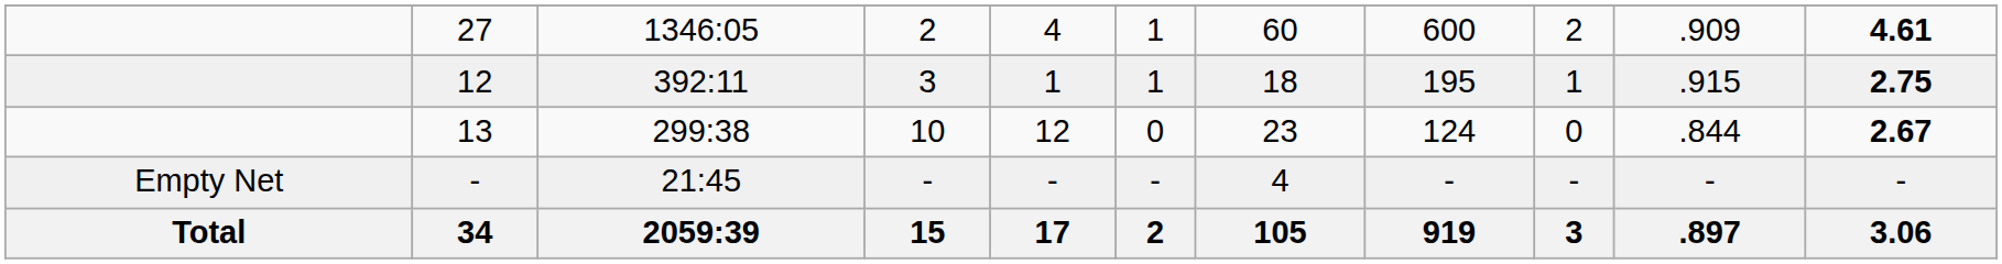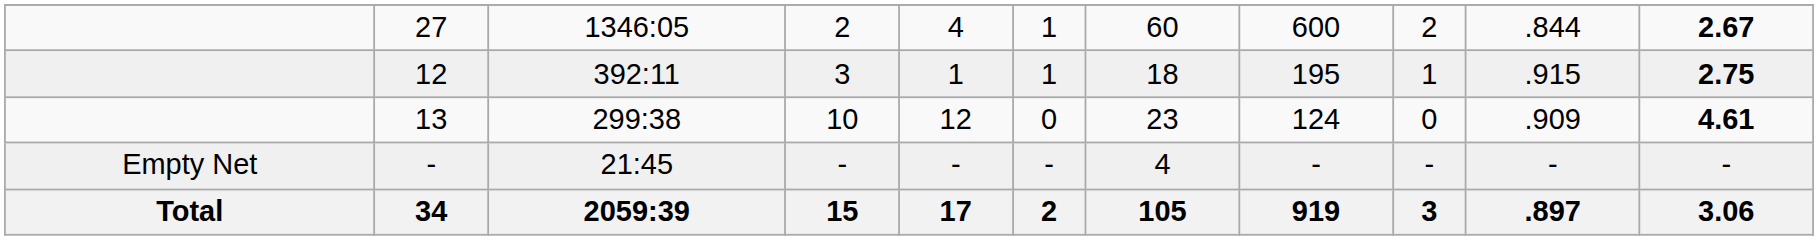27 | column 10: .909 -> .844
27 | column 11: 4.61 -> 2.67
13 | column 10: .844 -> .909
13 | column 11: 2.67 -> 4.61
